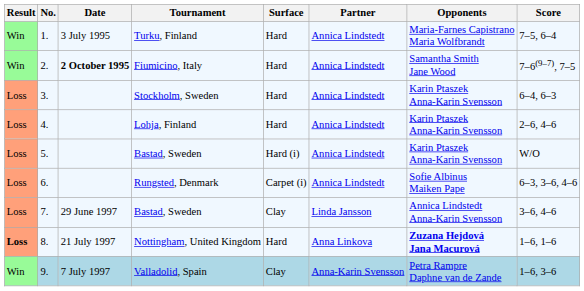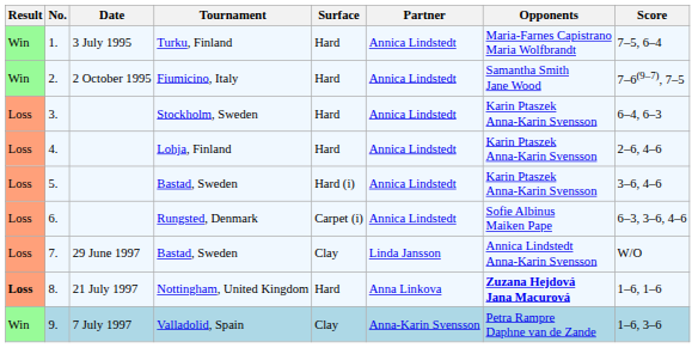2. | Date: bold -> normal
5. | Score: W/O -> 3–6, 4–6
7. | Score: 3–6, 4–6 -> W/O
